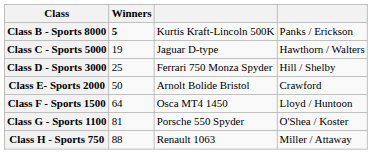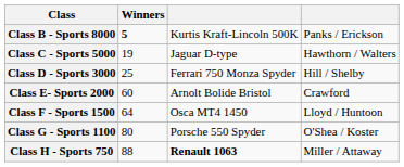Class E- Sports 2000 | Winners: 50 -> 60
Class G - Sports 1100 | Winners: 81 -> 80
Class H - Sports 750 | column 3: normal -> bold
